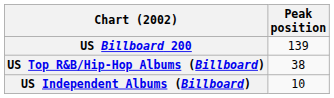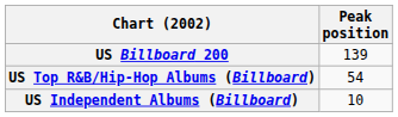US Top R&B/Hip-Hop Albums (Billboard) | Peak position: 38 -> 54
